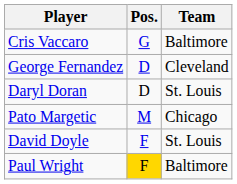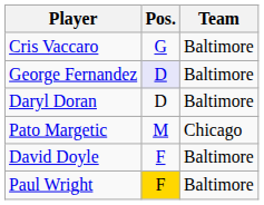George Fernandez | Pos.: no background -> lavender background
George Fernandez | Team: Cleveland -> Baltimore
Daryl Doran | Team: St. Louis -> Baltimore
David Doyle | Team: St. Louis -> Baltimore
